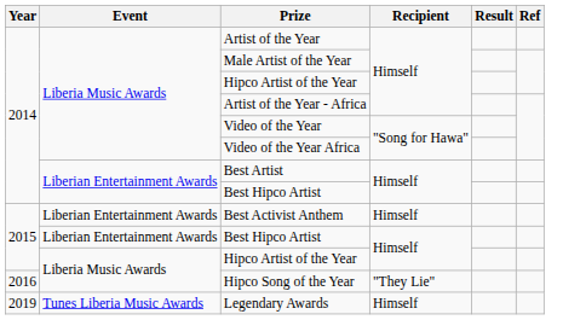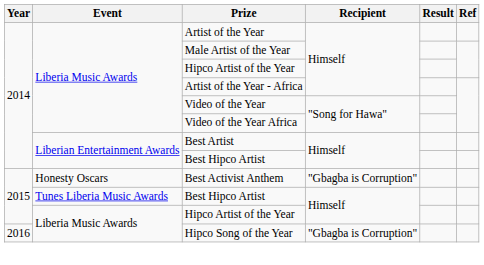Best Activist Anthem | Event: Liberian Entertainment Awards -> Honesty Oscars
Best Activist Anthem | Recipient: Himself -> "Gbagba is Corruption"
2015 / Best Hipco Artist | Event: Liberian Entertainment Awards -> Tunes Liberia Music Awards
Hipco Song of the Year | Recipient: "They Lie" -> "Gbagba is Corruption"
- row: 2019 | Tunes Liberia Music Awards | Legendary Awards | Himself
